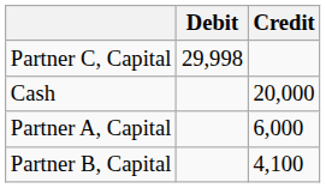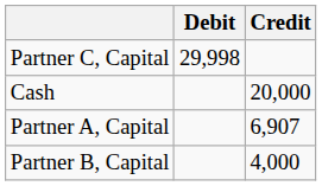Partner A, Capital | Credit: 6,000 -> 6,907
Partner B, Capital | Credit: 4,100 -> 4,000
